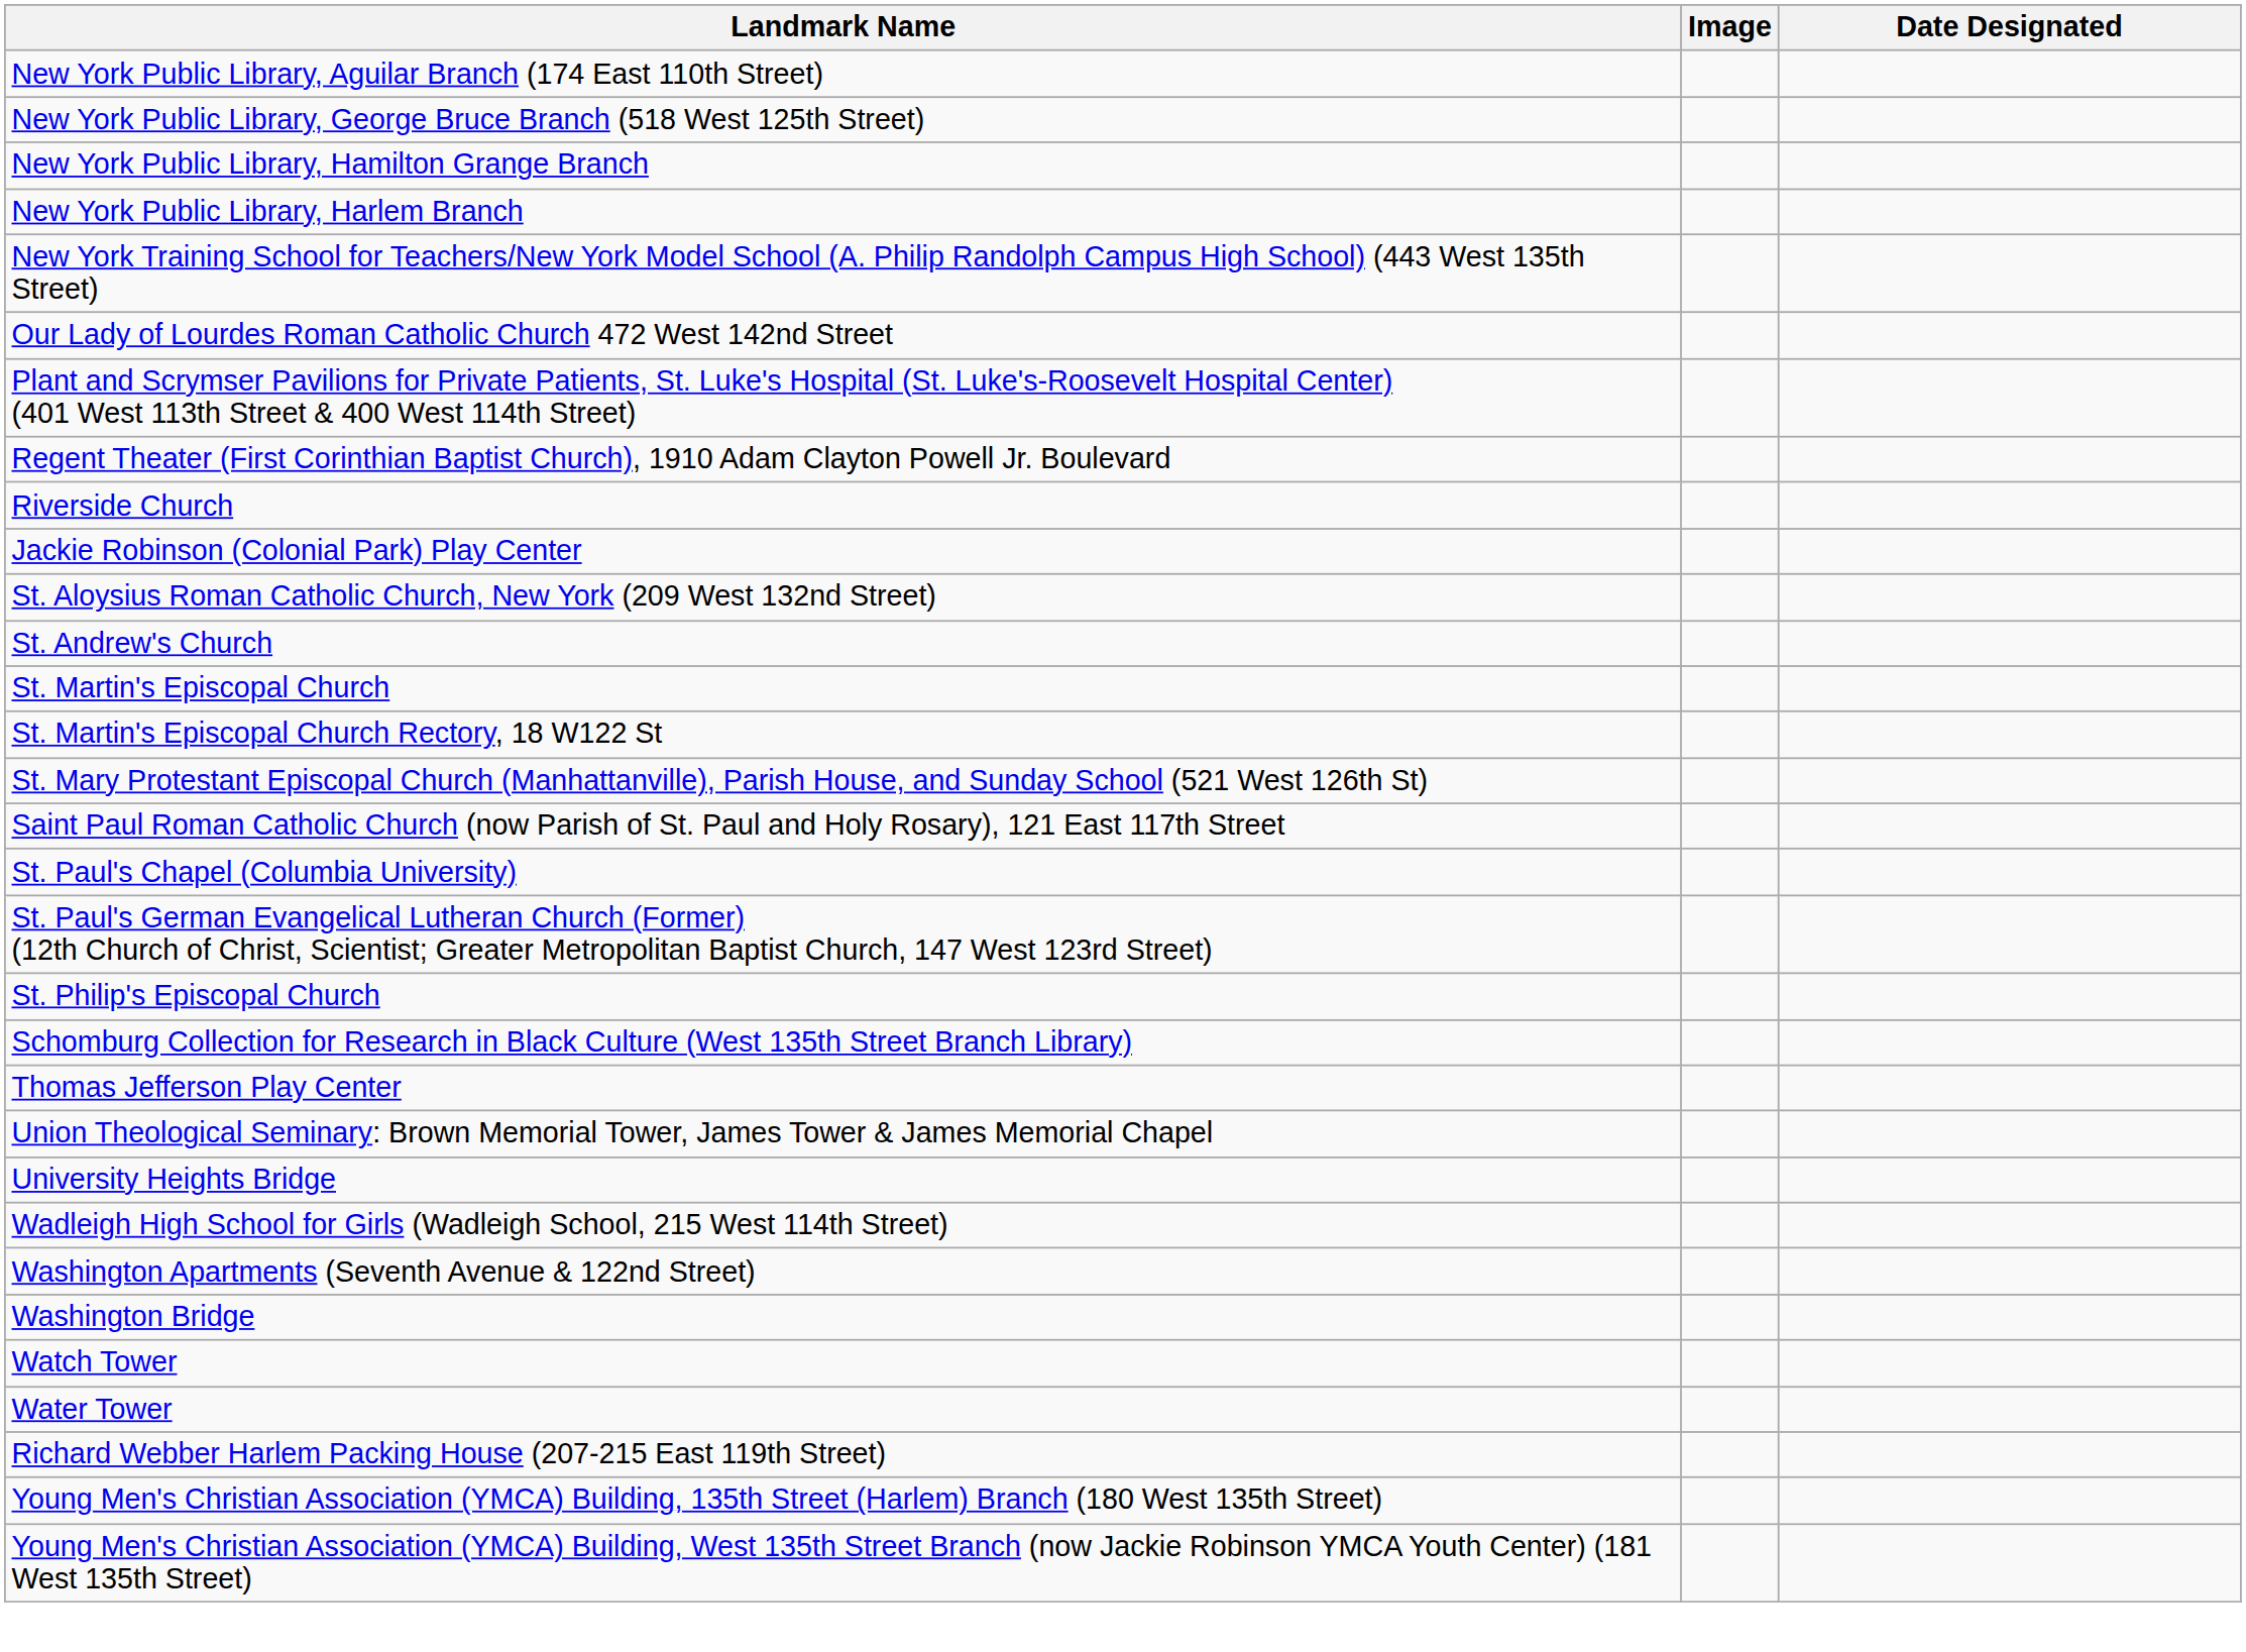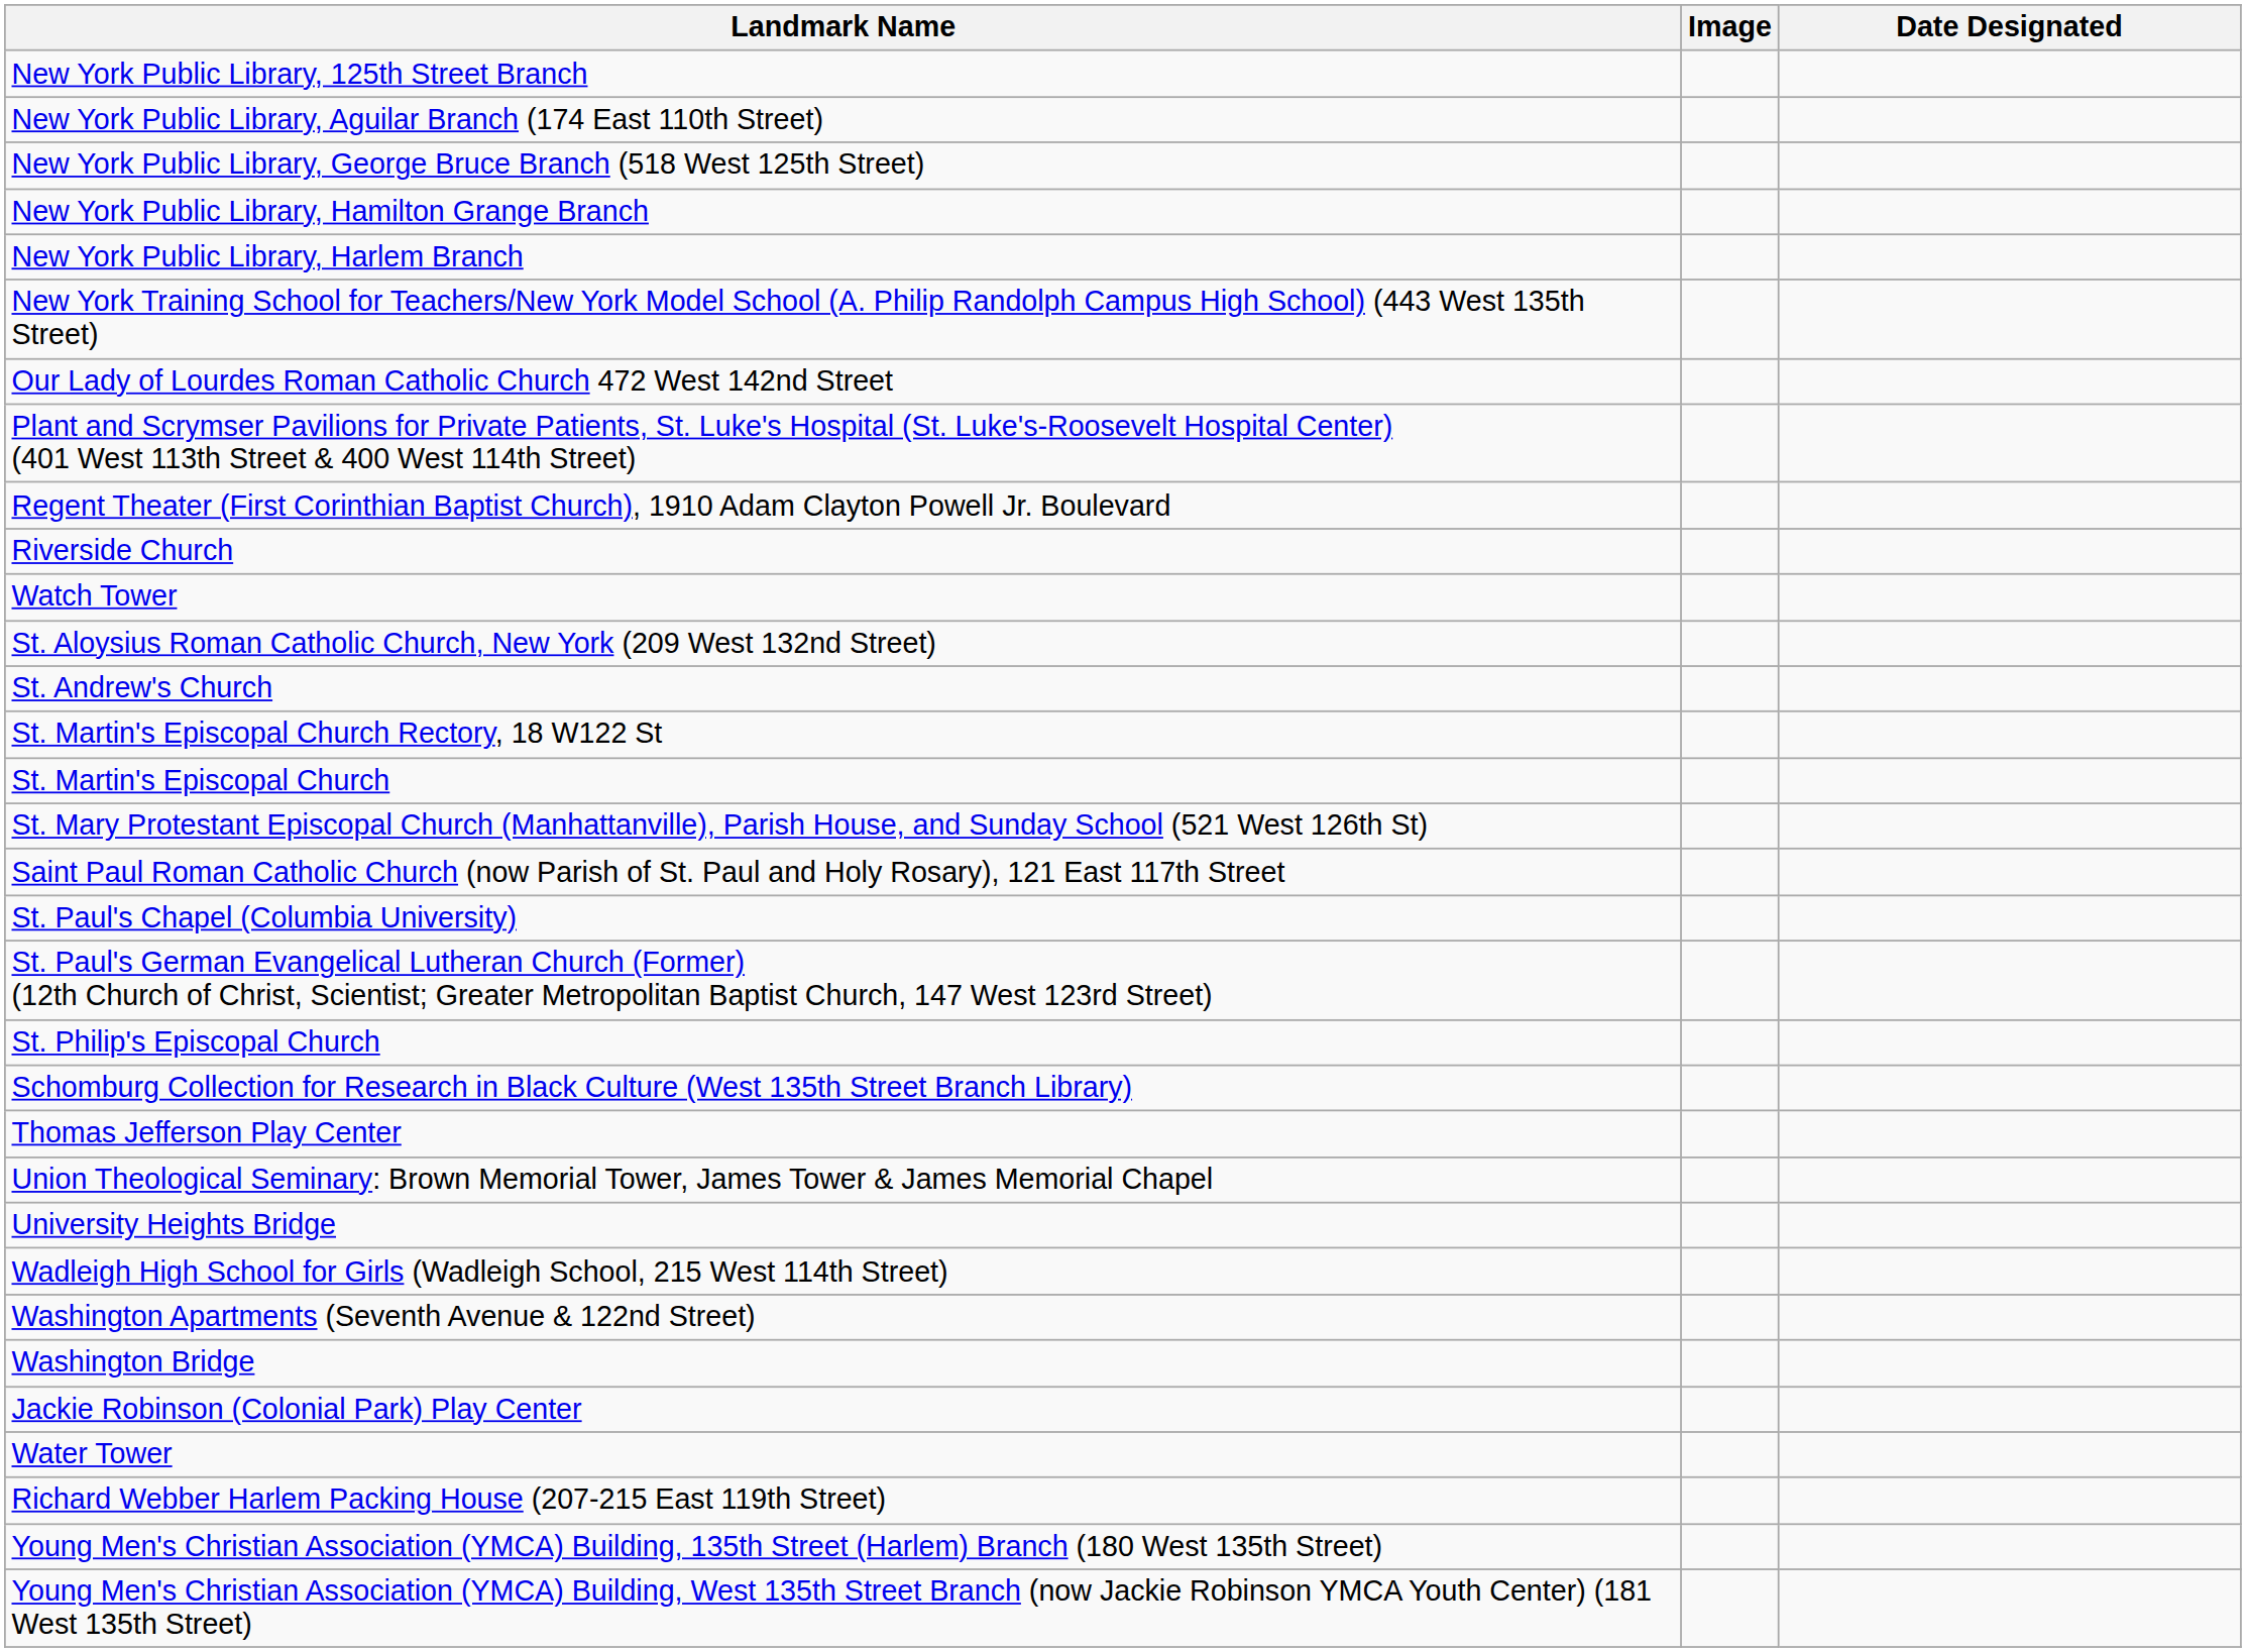+ row: New York Public Library, 125th Street Branch
rows swapped: Jackie Robinson (Colonial Park) Play Center <-> Watch Tower
rows swapped: St. Martin's Episcopal Church <-> St. Martin's Episcopal Church Rectory, 18 W122 St
